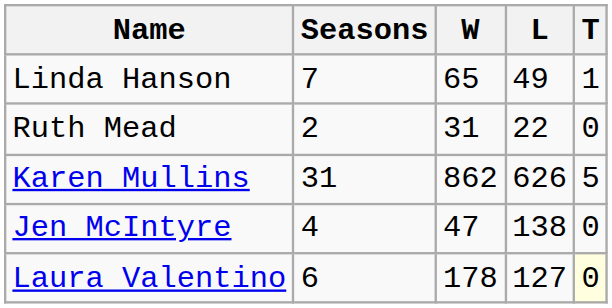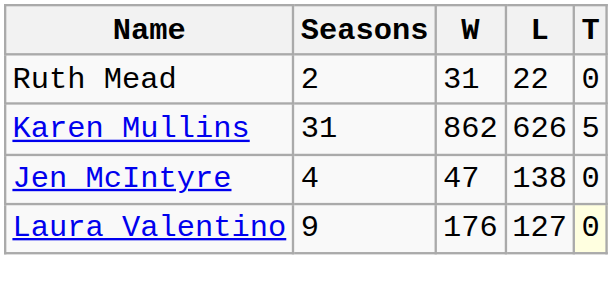- row: Linda Hanson | 7 | 65 | 49 | 1
Laura Valentino | Seasons: 6 -> 9
Laura Valentino | W: 178 -> 176
